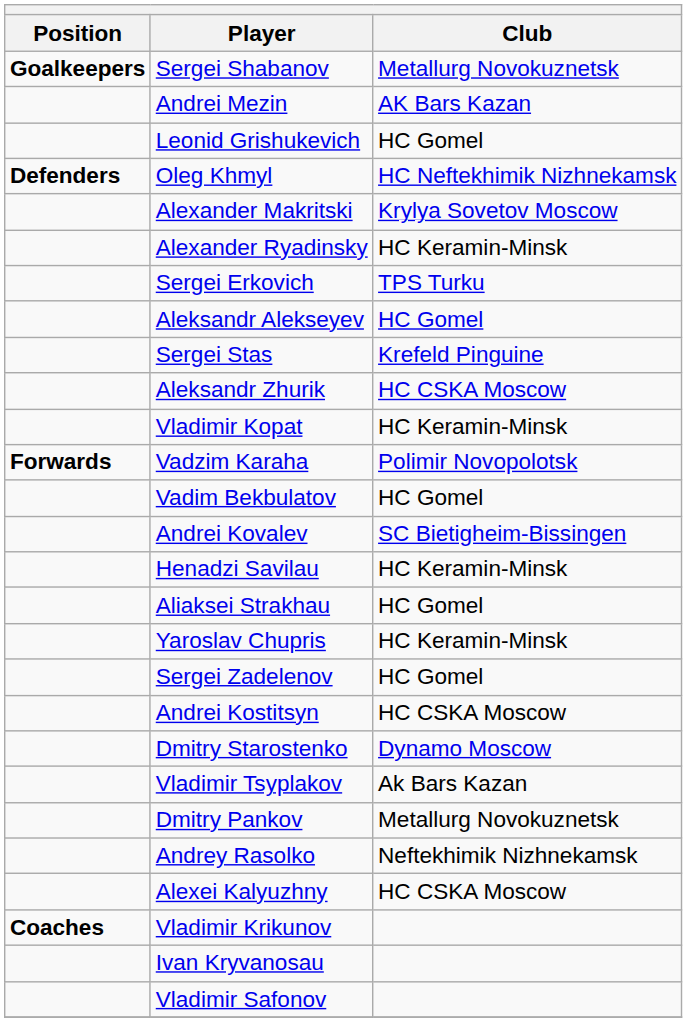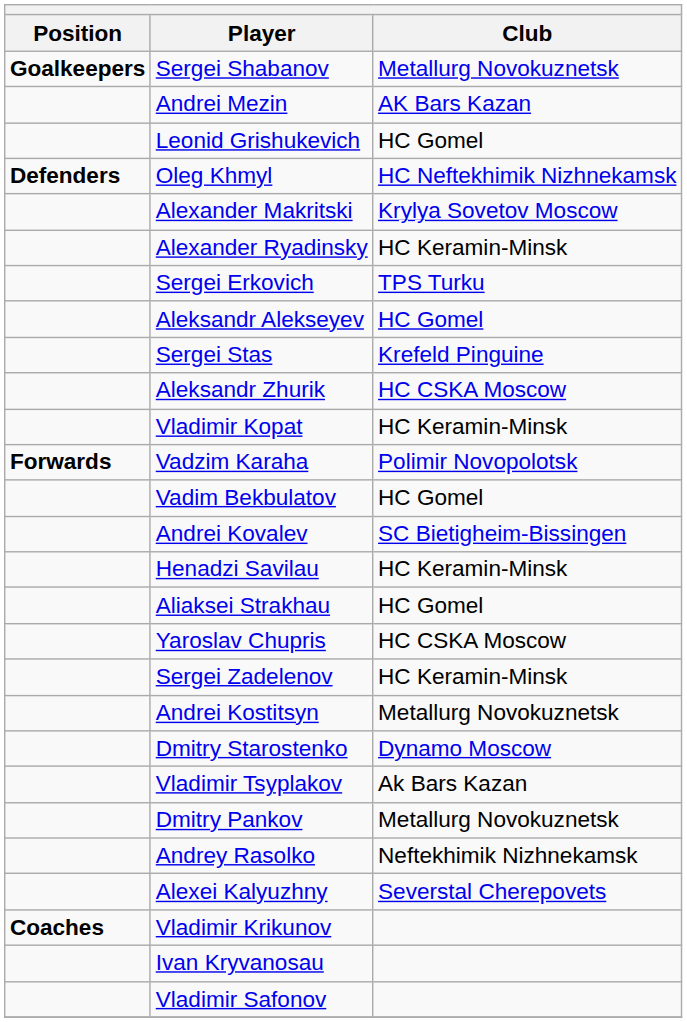Yaroslav Chupris | Club: HC Keramin-Minsk -> HC CSKA Moscow
Sergei Zadelenov | Club: HC Gomel -> HC Keramin-Minsk
Andrei Kostitsyn | Club: HC CSKA Moscow -> Metallurg Novokuznetsk
Alexei Kalyuzhny | Club: HC CSKA Moscow -> Severstal Cherepovets
